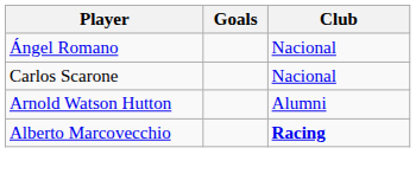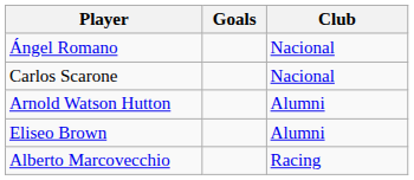+ row: Eliseo Brown | Alumni
Alberto Marcovecchio | Club: bold -> normal
